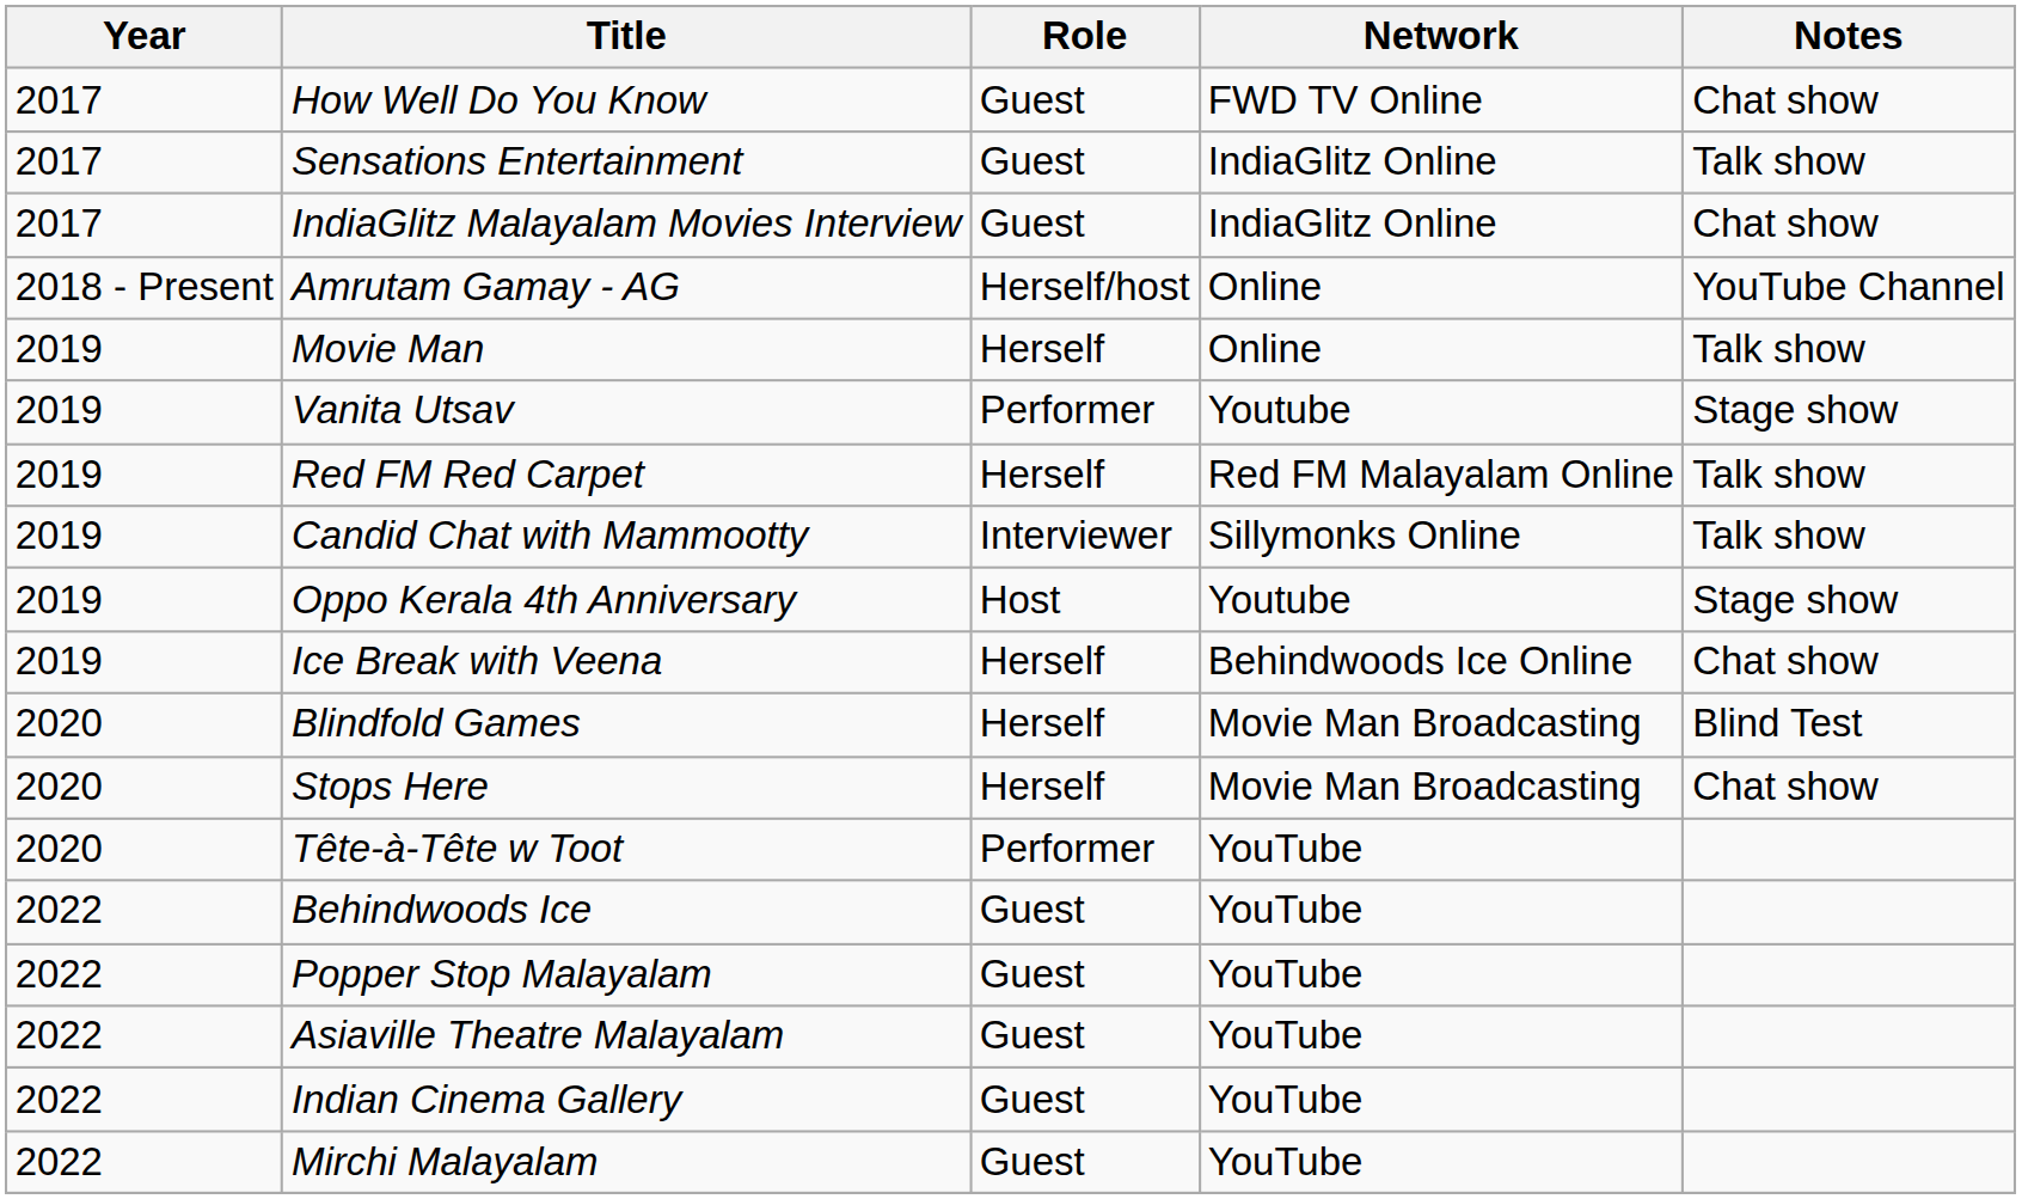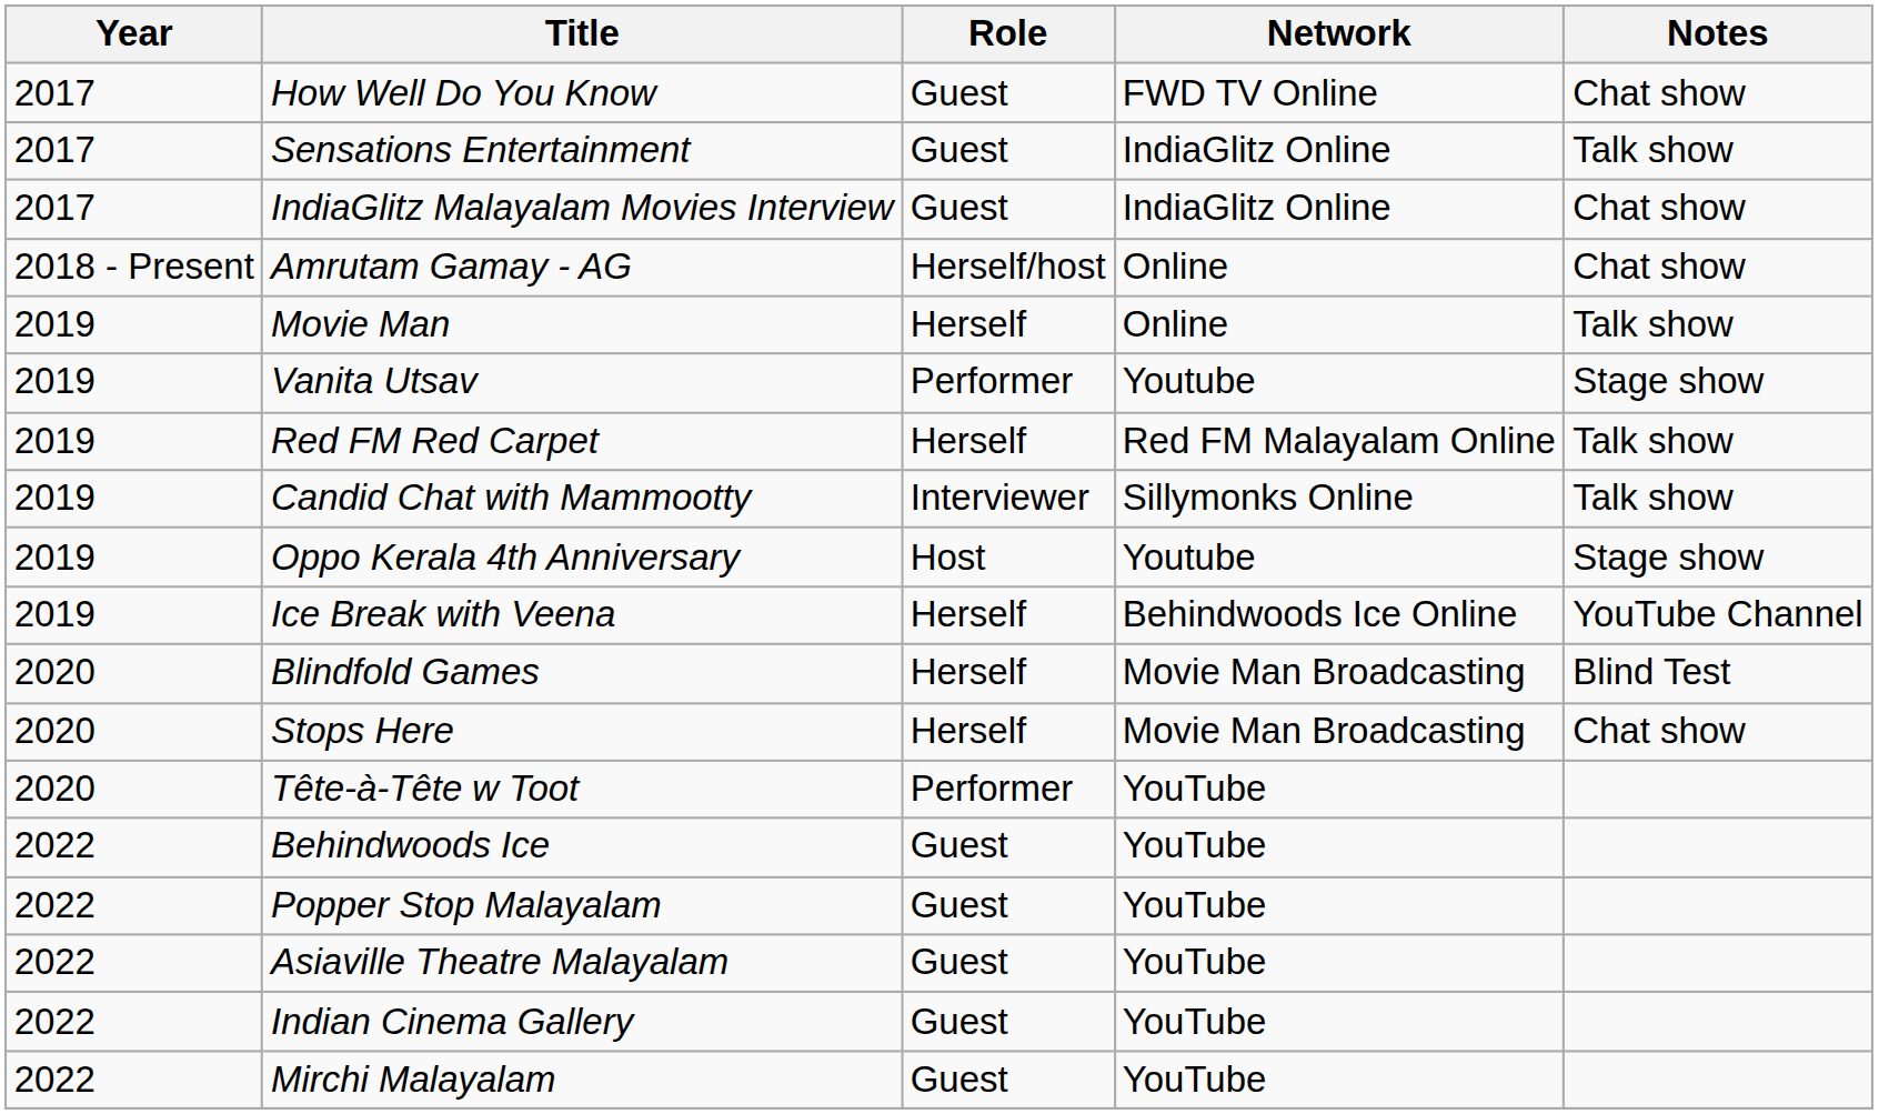Amrutam Gamay - AG | Notes: YouTube Channel -> Chat show
Ice Break with Veena | Notes: Chat show -> YouTube Channel
